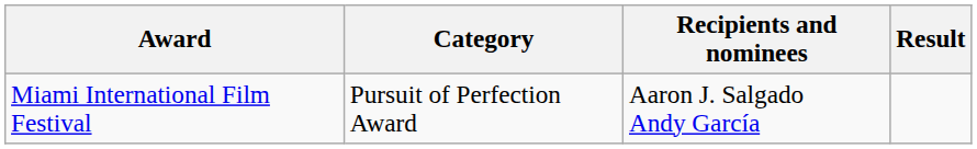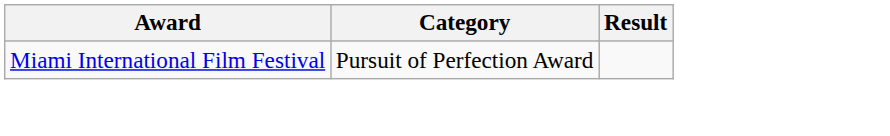- column: Recipients and nominees | Aaron J. Salgado Andy García
